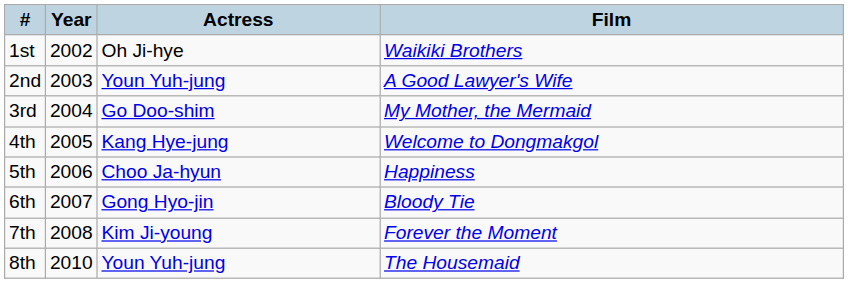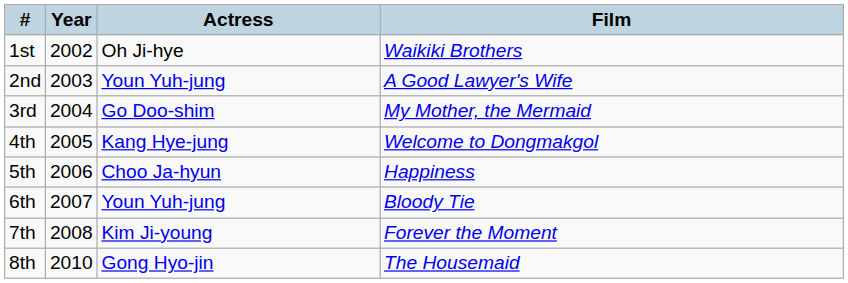6th | Actress: Gong Hyo-jin -> Youn Yuh-jung
8th | Actress: Youn Yuh-jung -> Gong Hyo-jin
